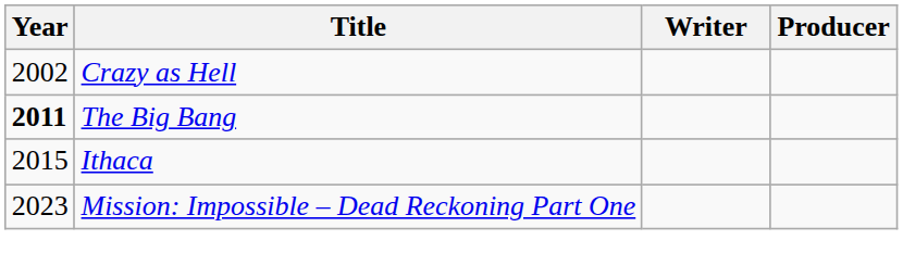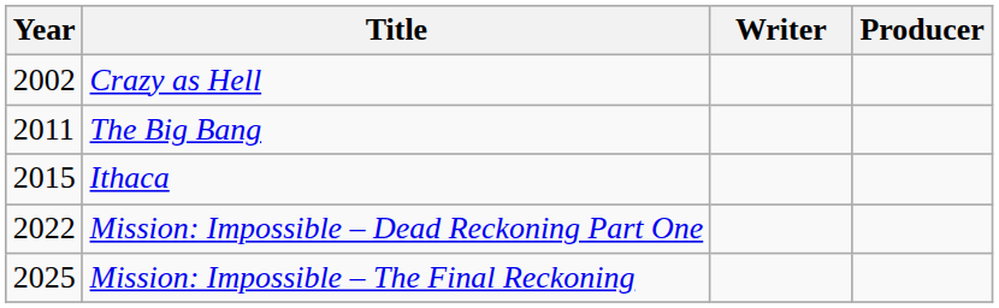The Big Bang | Year: bold -> normal
Mission: Impossible – Dead Reckoning Part One | Year: 2023 -> 2022
+ row: 2025 | Mission: Impossible – The Final Reckoning
